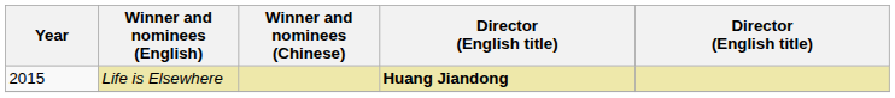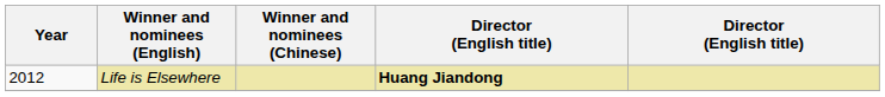Life is Elsewhere | Year: 2015 -> 2012
